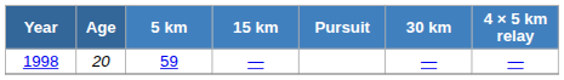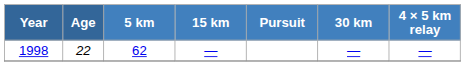1998 | Age: 20 -> 22
1998 | 5 km: 59 -> 62
